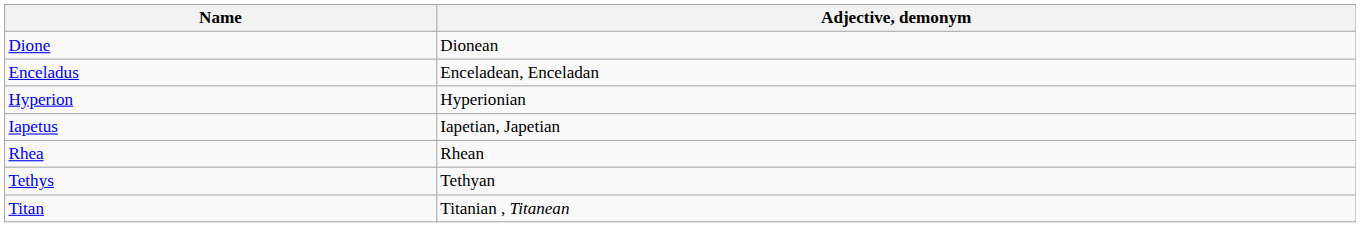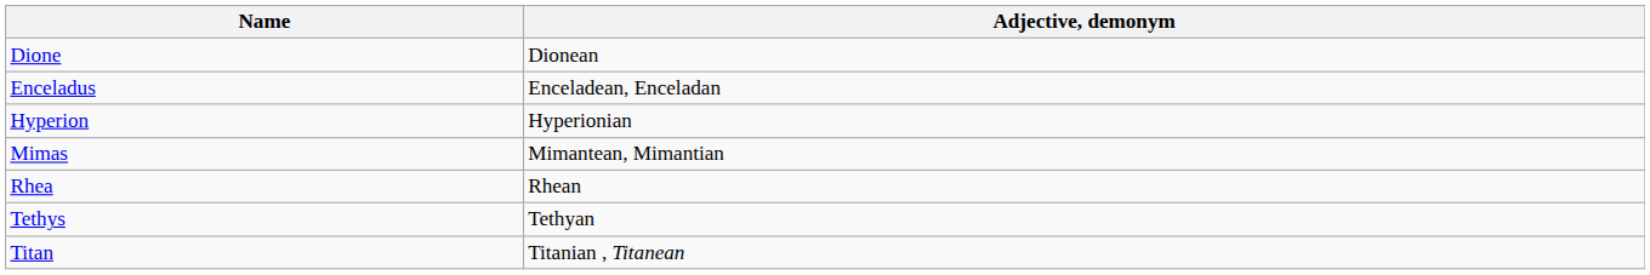- row: Iapetus | Iapetian, Japetian
+ row: Mimas | Mimantean, Mimantian
